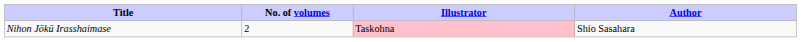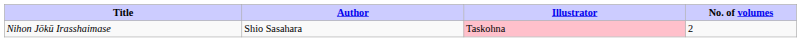columns swapped: Author <-> No. of volumes
